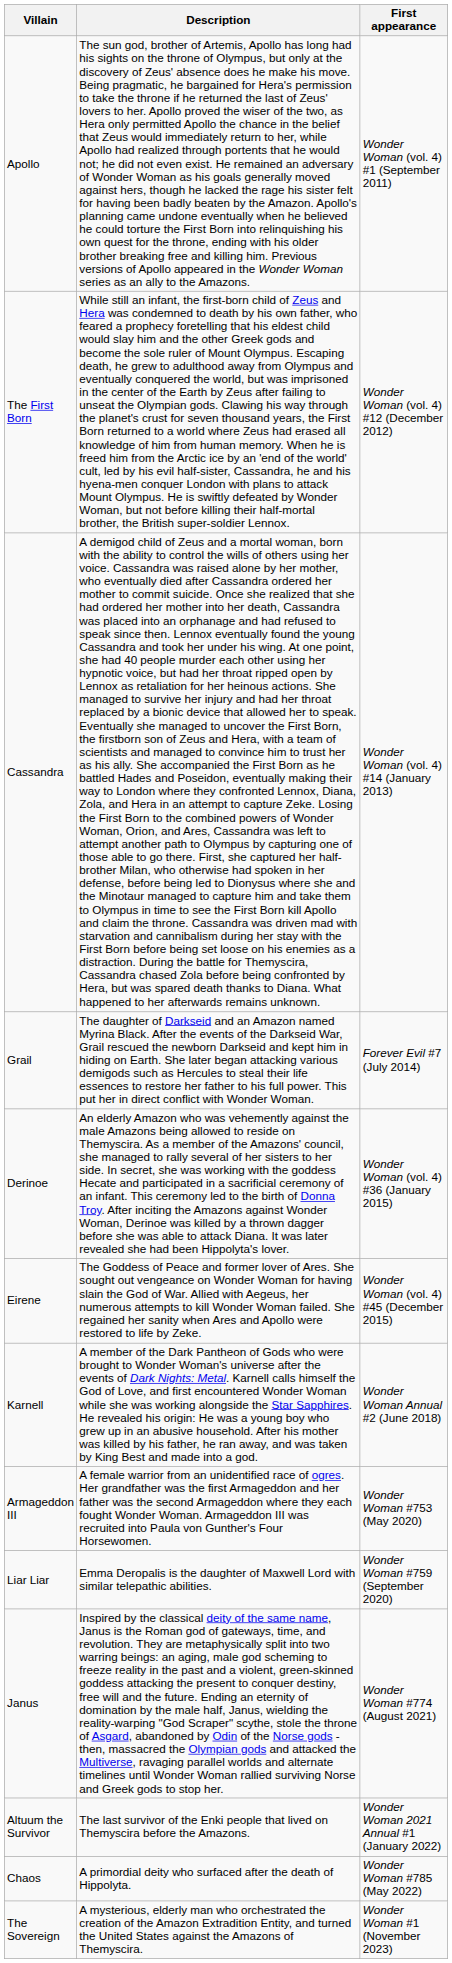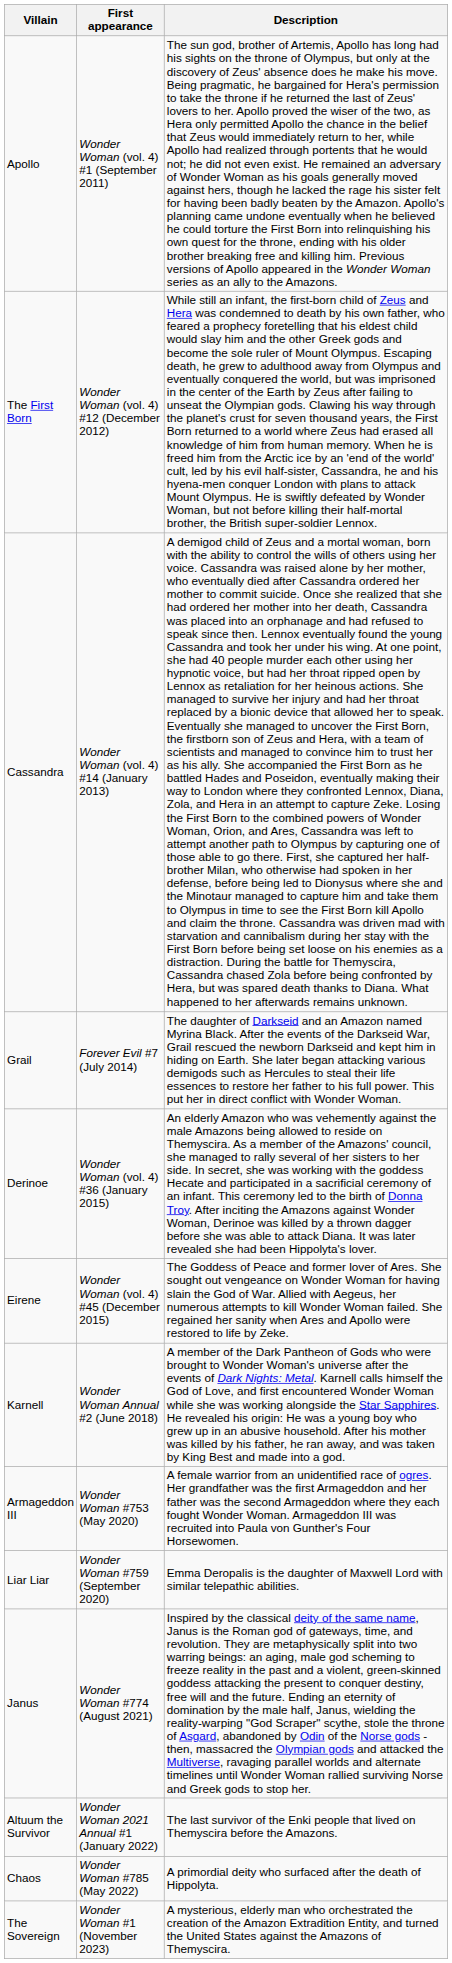columns swapped: First appearance <-> Description
